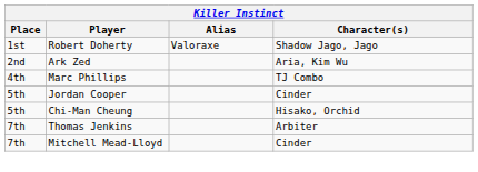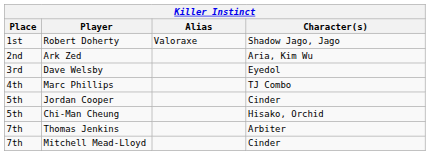+ row: 3rd | Dave Welsby | Eyedol
